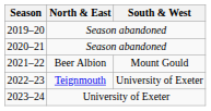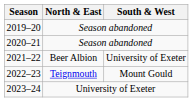2021–22 | South & West: Mount Gould -> University of Exeter
2022–23 | South & West: University of Exeter -> Mount Gould
